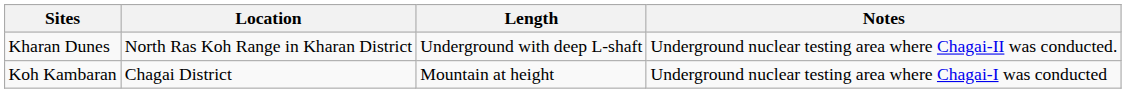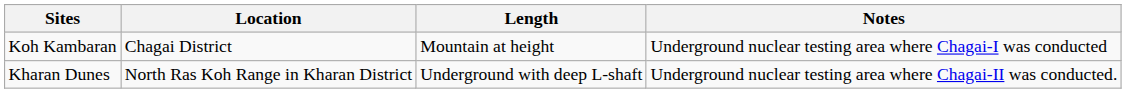rows swapped: Koh Kambaran <-> Kharan Dunes
